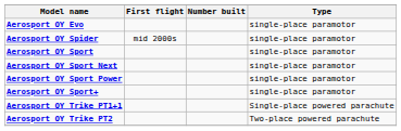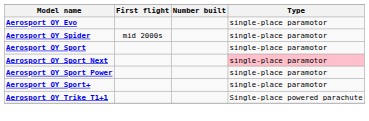Aerosport OY Sport Next | Type: no background -> pink background
- row: Aerosport OY Trike PT1+1 | Single-place powered parachute
+ row: Aerosport OY Trike T1+1 | Single-place powered parachute
- row: Aerosport OY Trike PT2 | Two-place powered parachute
